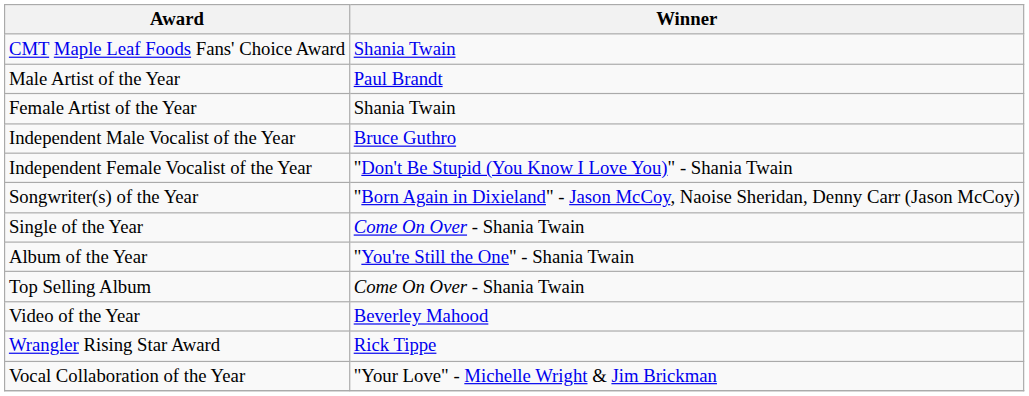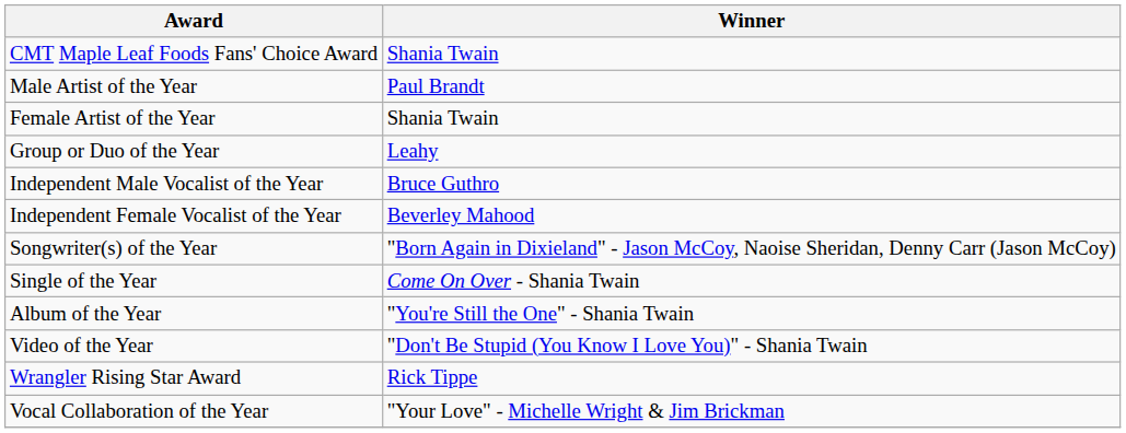+ row: Group or Duo of the Year | Leahy
Independent Female Vocalist of the Year | Winner: "Don't Be Stupid (You Know I Love You)" - Shania Twain -> Beverley Mahood
- row: Top Selling Album | Come On Over - Shania Twain
Video of the Year | Winner: Beverley Mahood -> "Don't Be Stupid (You Know I Love You)" - Shania Twain
